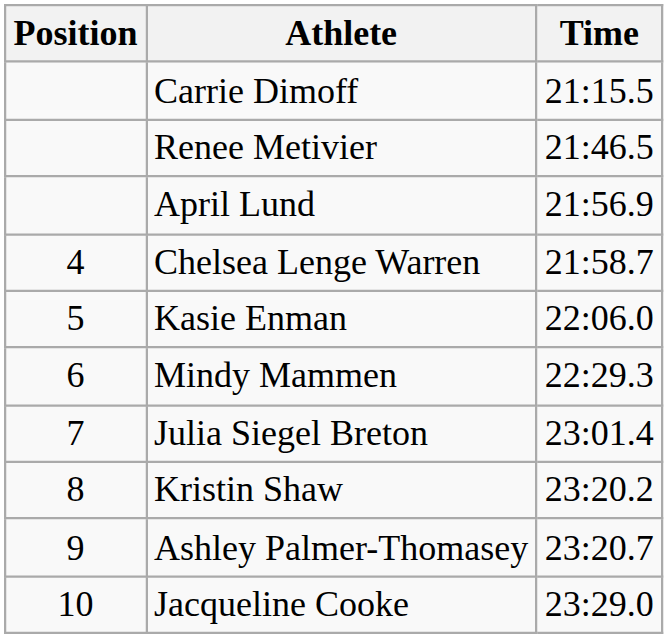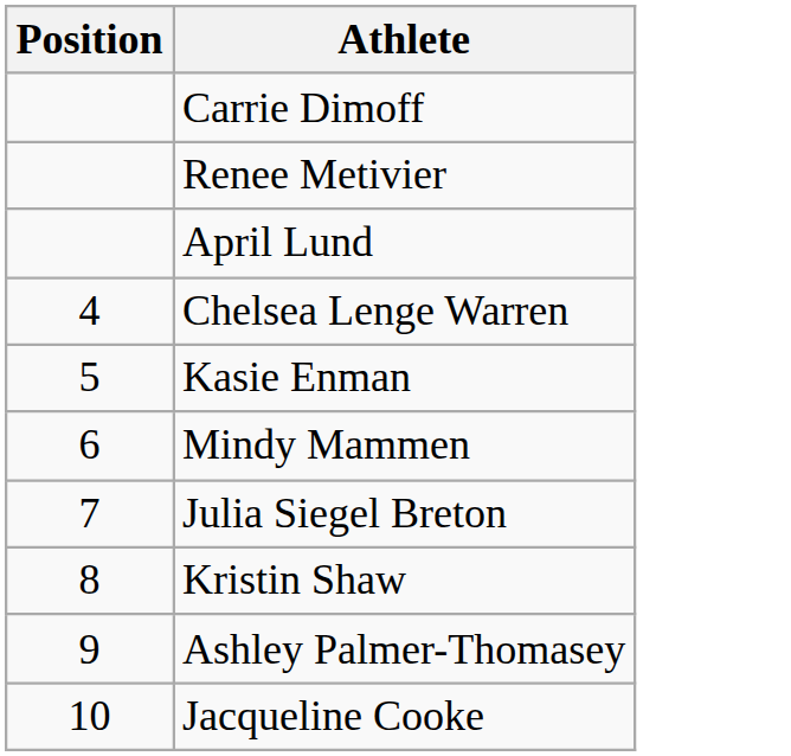- column: Time | 21:15.5 | 21:46.5 | 21:56.9 | 21:58.7 | 22:06.0 | 22:29.3 | 23:01.4 | 23:20.2 | 23:20.7 | 23:29.0
